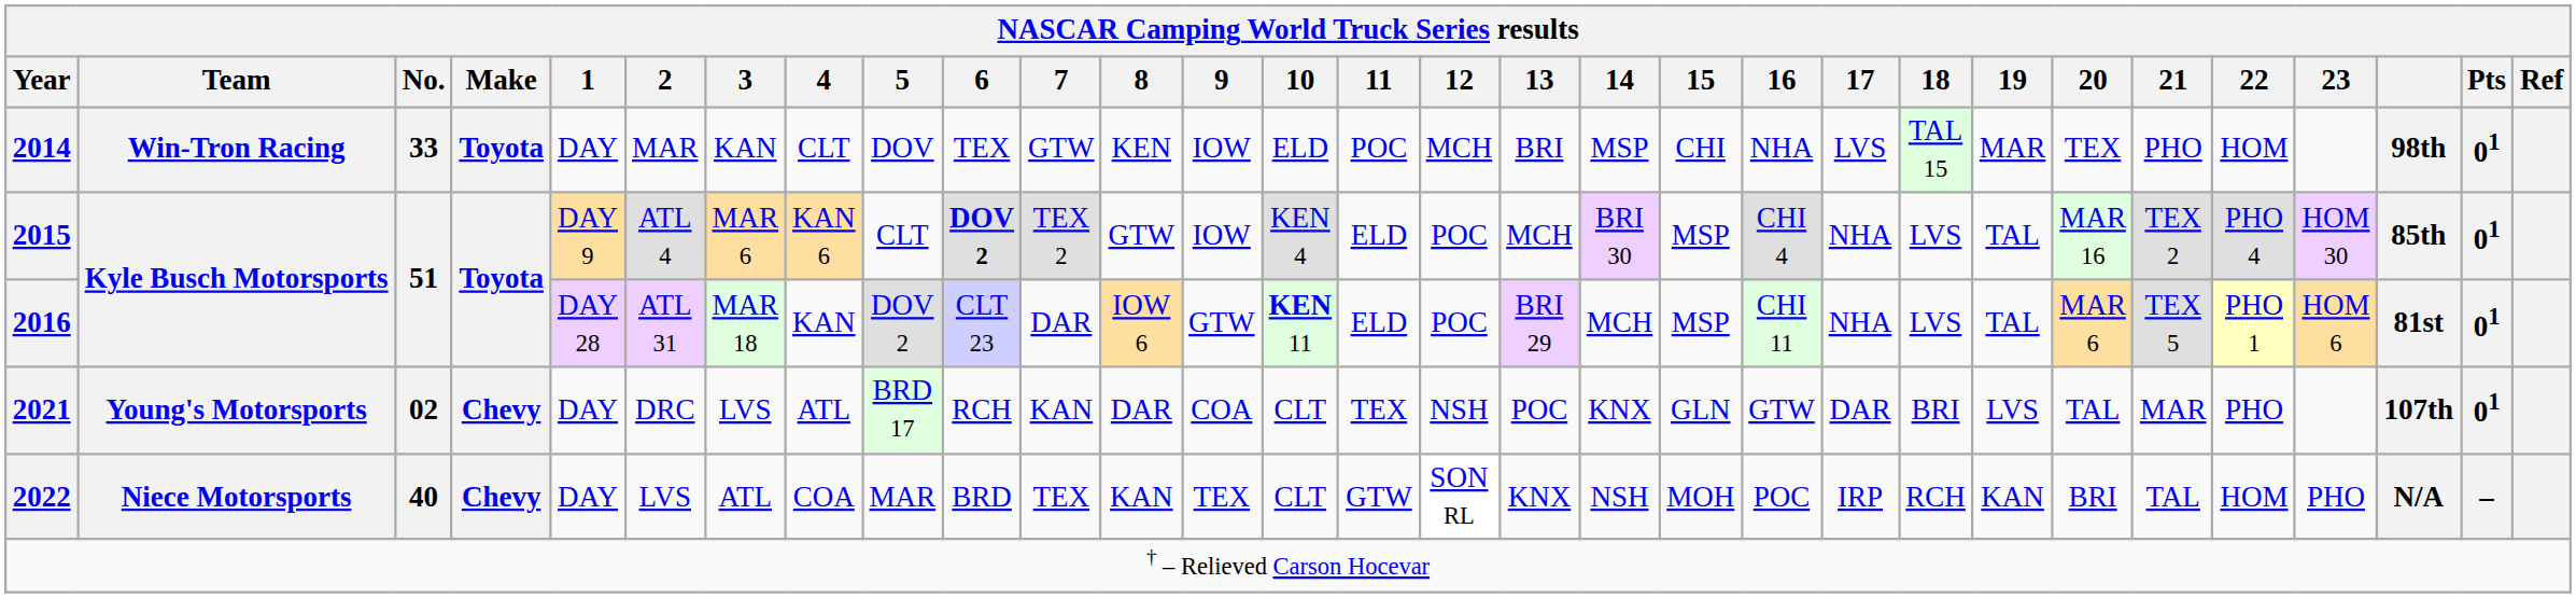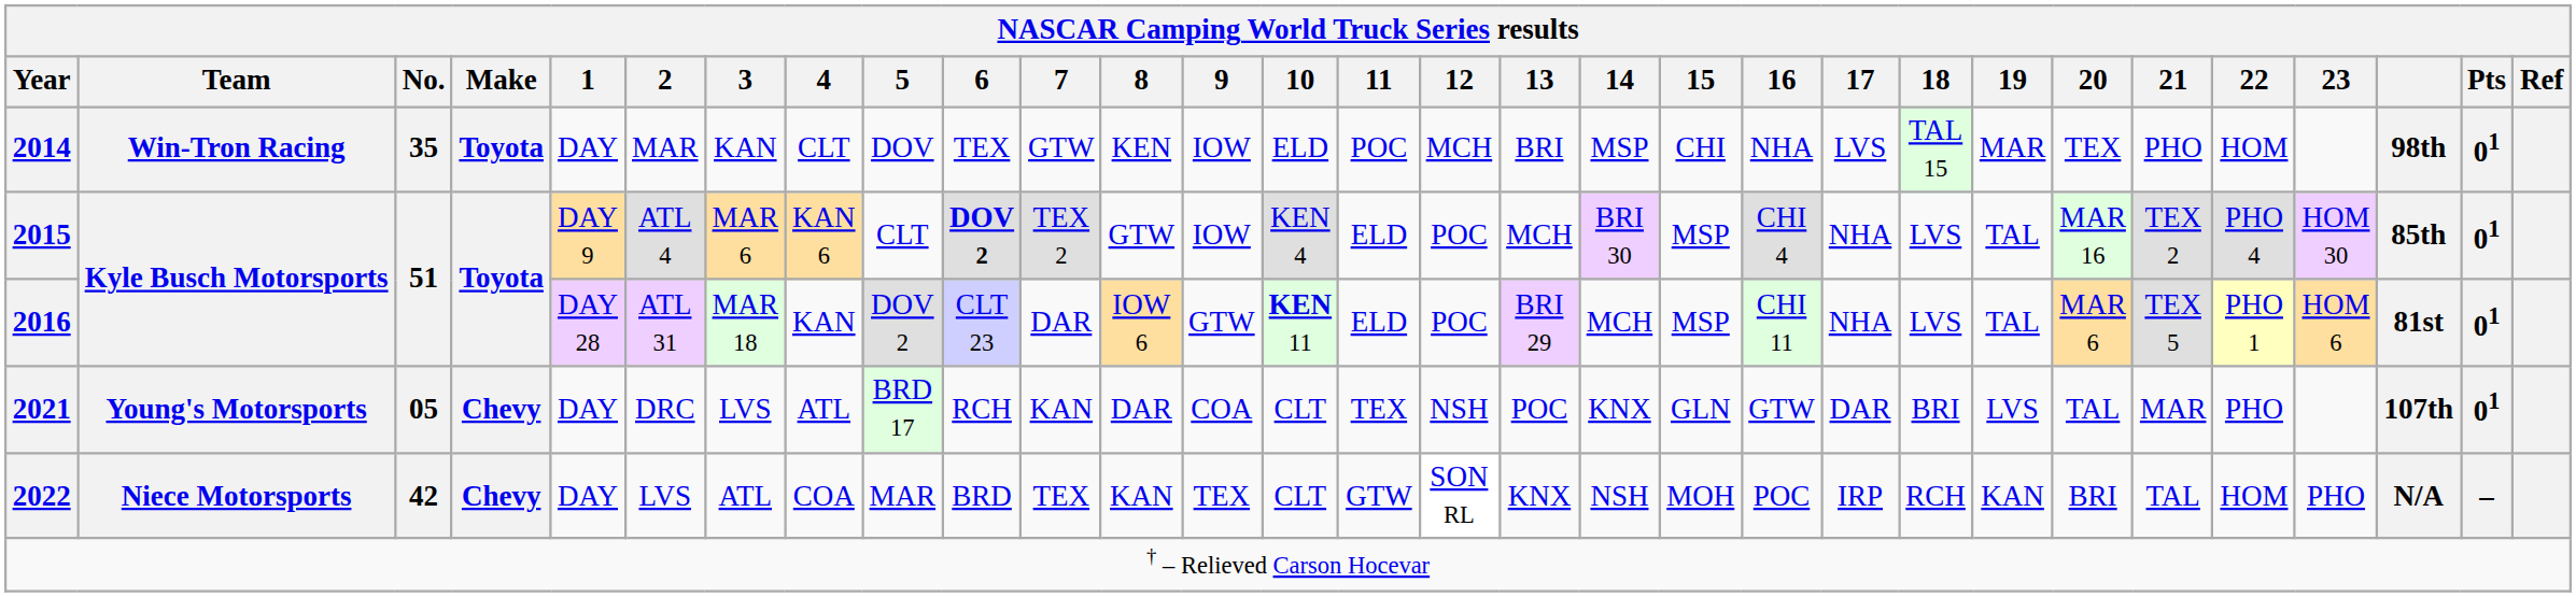2014 | No.: 33 -> 35
2021 | No.: 02 -> 05
2022 | No.: 40 -> 42
